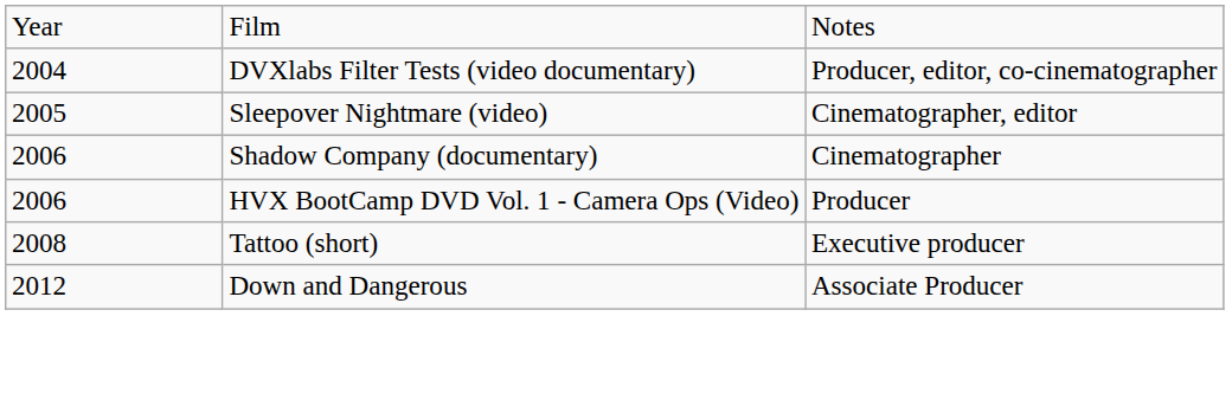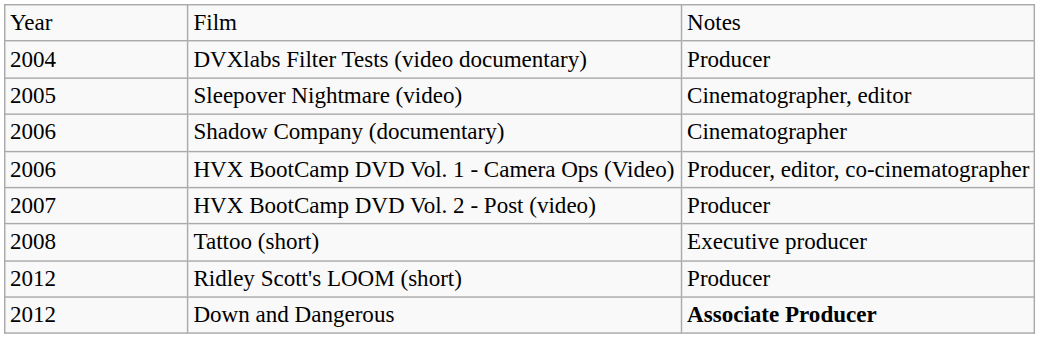DVXlabs Filter Tests (video documentary) | column 3: Producer, editor, co-cinematographer -> Producer
HVX BootCamp DVD Vol. 1 - Camera Ops (Video) | column 3: Producer -> Producer, editor, co-cinematographer
+ row: 2007 | HVX BootCamp DVD Vol. 2 - Post (video) | Producer
+ row: 2012 | Ridley Scott's LOOM (short) | Producer
Down and Dangerous | column 3: normal -> bold
